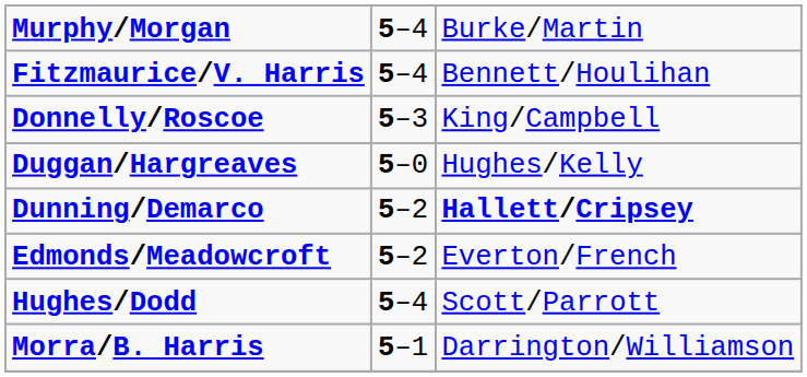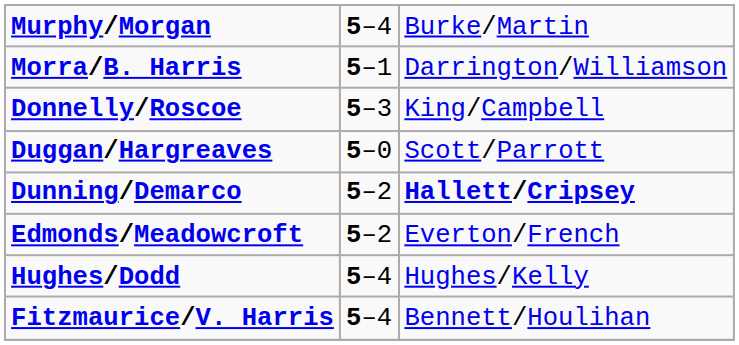rows swapped: Fitzmaurice/V. Harris <-> Morra/B. Harris
Duggan/Hargreaves | column 3: Hughes/Kelly -> Scott/Parrott
Hughes/Dodd | column 3: Scott/Parrott -> Hughes/Kelly
